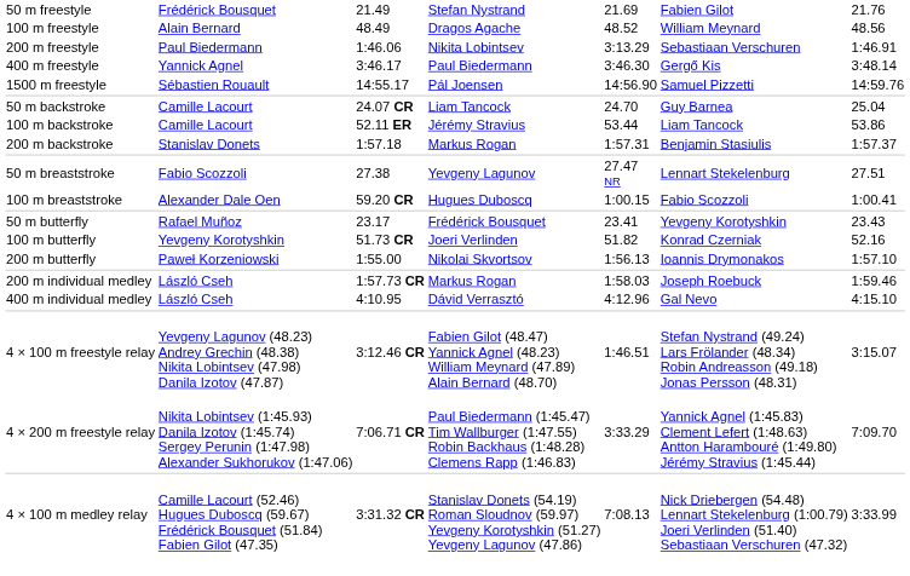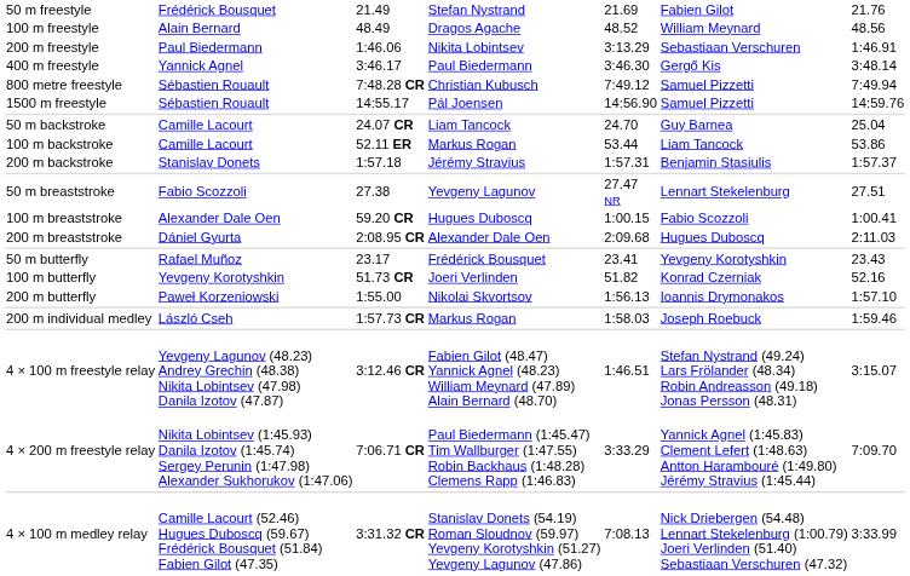+ row: 800 metre freestyle | Sébastien Rouault | 7:48.28 CR | Christian Kubusch | 7:49.12 | Samuel Pizzetti | 7:49.94
100 m backstroke | column 4: Jérémy Stravius -> Markus Rogan
200 m backstroke | column 4: Markus Rogan -> Jérémy Stravius
+ row: 200 m breaststroke | Dániel Gyurta | 2:08.95 CR | Alexander Dale Oen | 2:09.68 | Hugues Duboscq | 2:11.03
- row: 400 m individual medley | László Cseh | 4:10.95 | Dávid Verrasztó | 4:12.96 | Gal Nevo | 4:15.10
